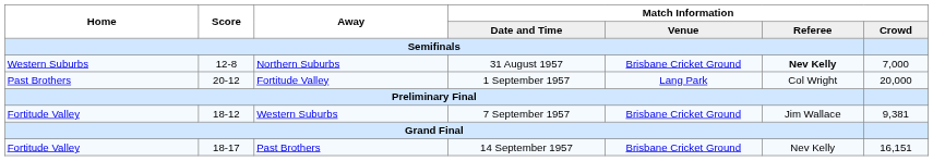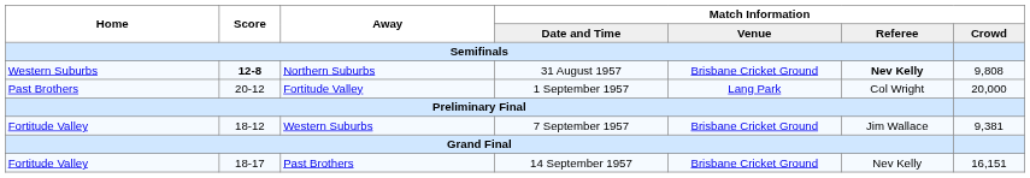Northern Suburbs | Score: normal -> bold
Northern Suburbs | Match Information / Crowd: 7,000 -> 9,808
